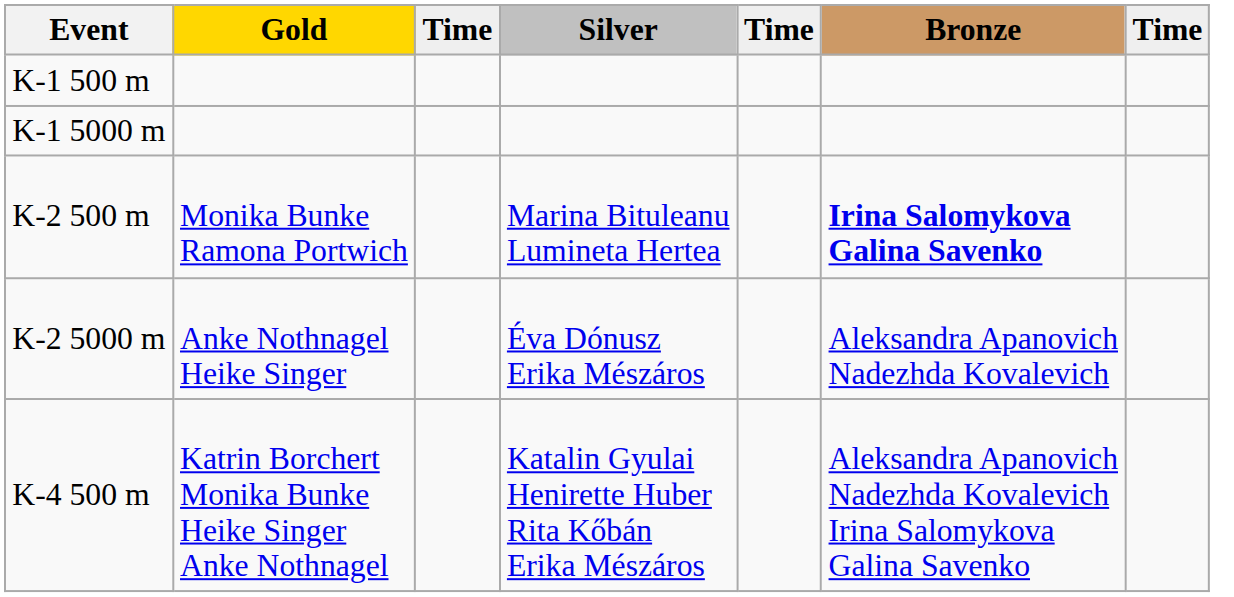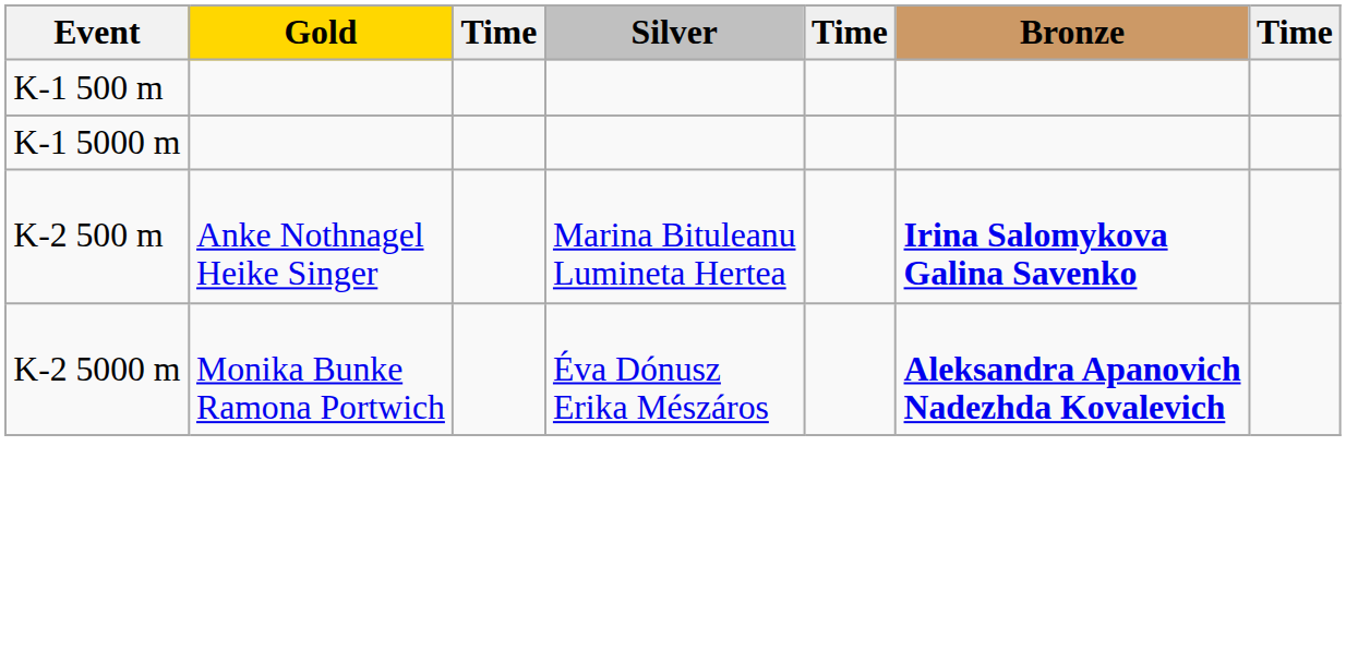K-2 500 m | Gold: Monika Bunke Ramona Portwich -> Anke Nothnagel Heike Singer
K-2 5000 m | Gold: Anke Nothnagel Heike Singer -> Monika Bunke Ramona Portwich
K-2 5000 m | Bronze: normal -> bold
- row: K-4 500 m | Katrin Borchert Monika Bunke Heike Singer Anke Nothnagel | Katalin Gyulai Henirette Huber Rita Kőbán Erika Mészáros | Aleksandra Apanovich Nadezhda Kovalevich Irina Salomykova Galina Savenko
